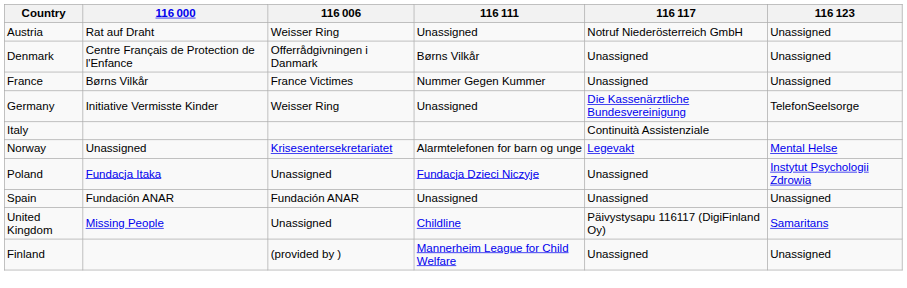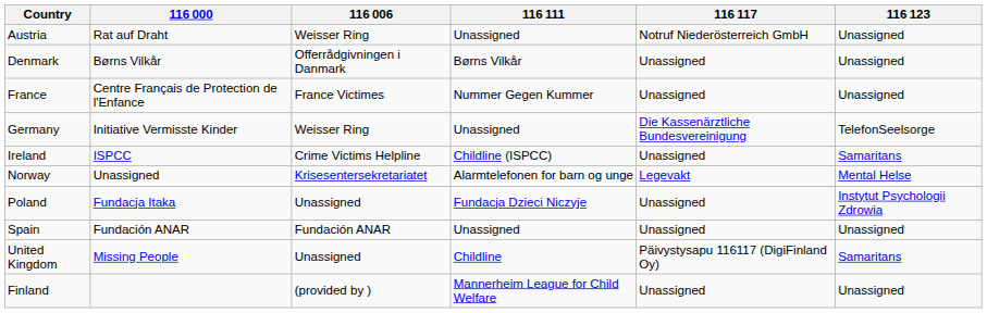Denmark | 116 000: Centre Français de Protection de l'Enfance -> Børns Vilkår
France | 116 000: Børns Vilkår -> Centre Français de Protection de l'Enfance
+ row: Ireland | ISPCC | Crime Victims Helpline | Childline (ISPCC) | Unassigned | Samaritans
- row: Italy | Continuità Assistenziale
